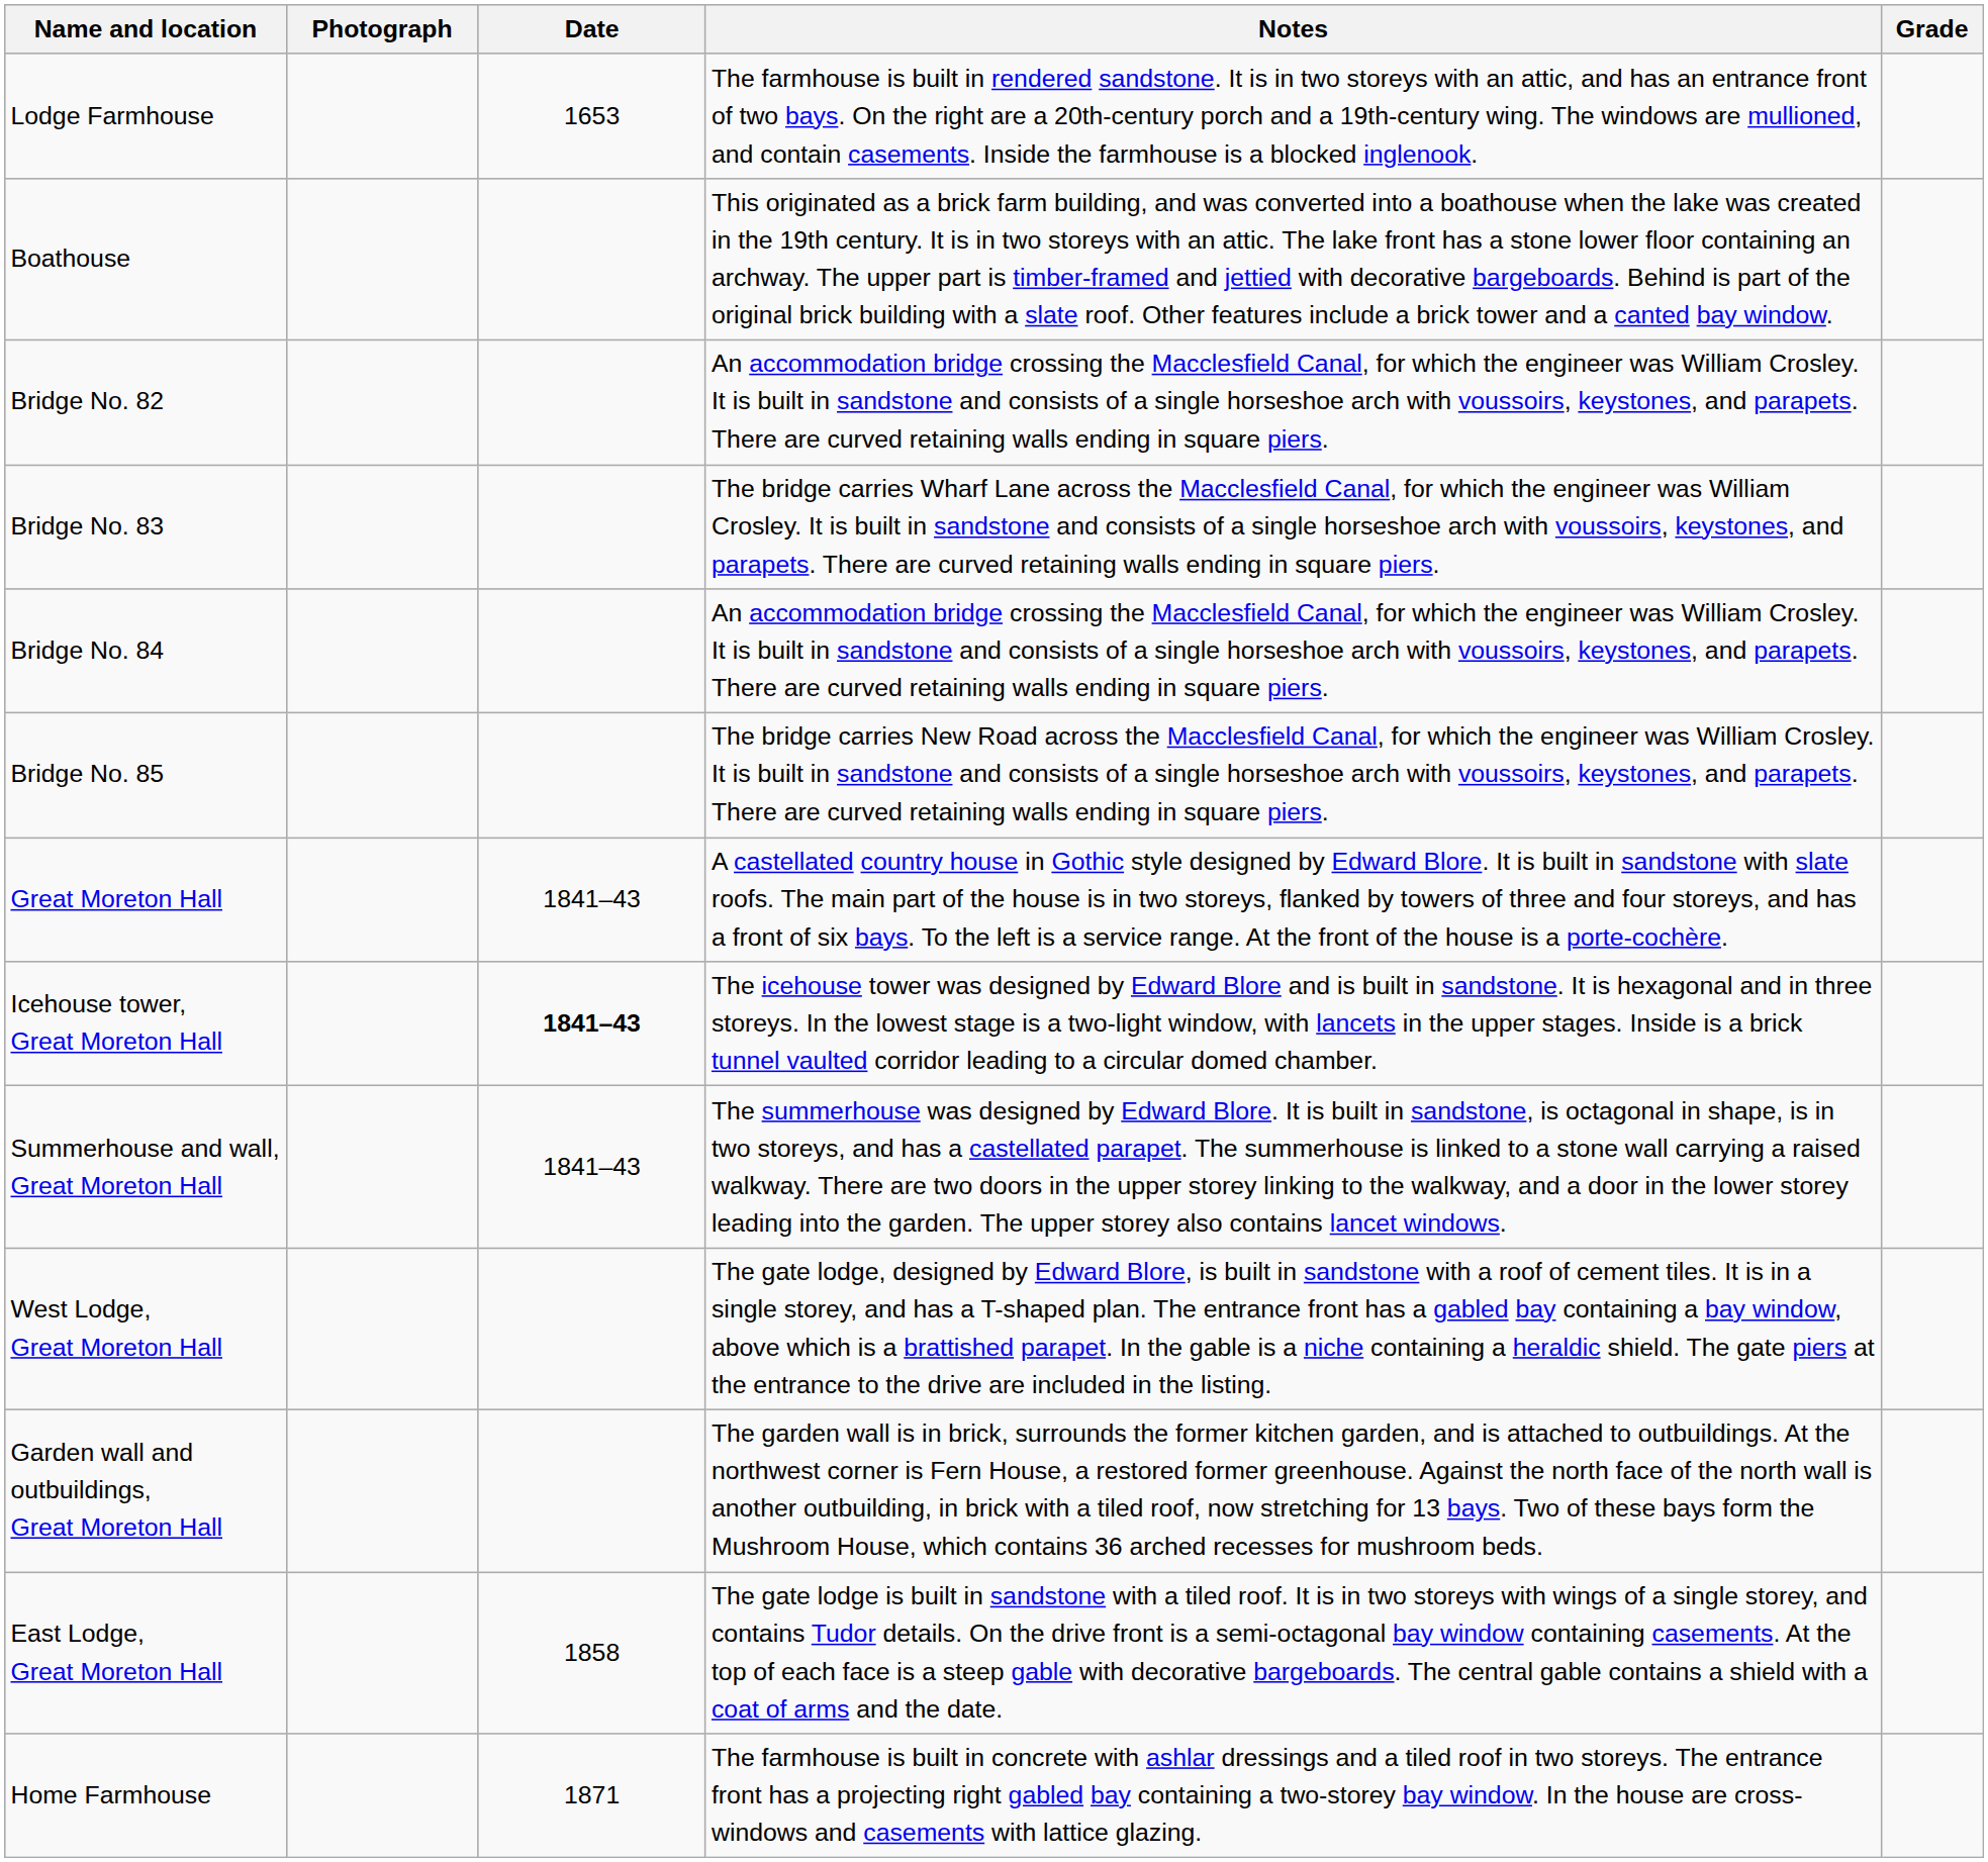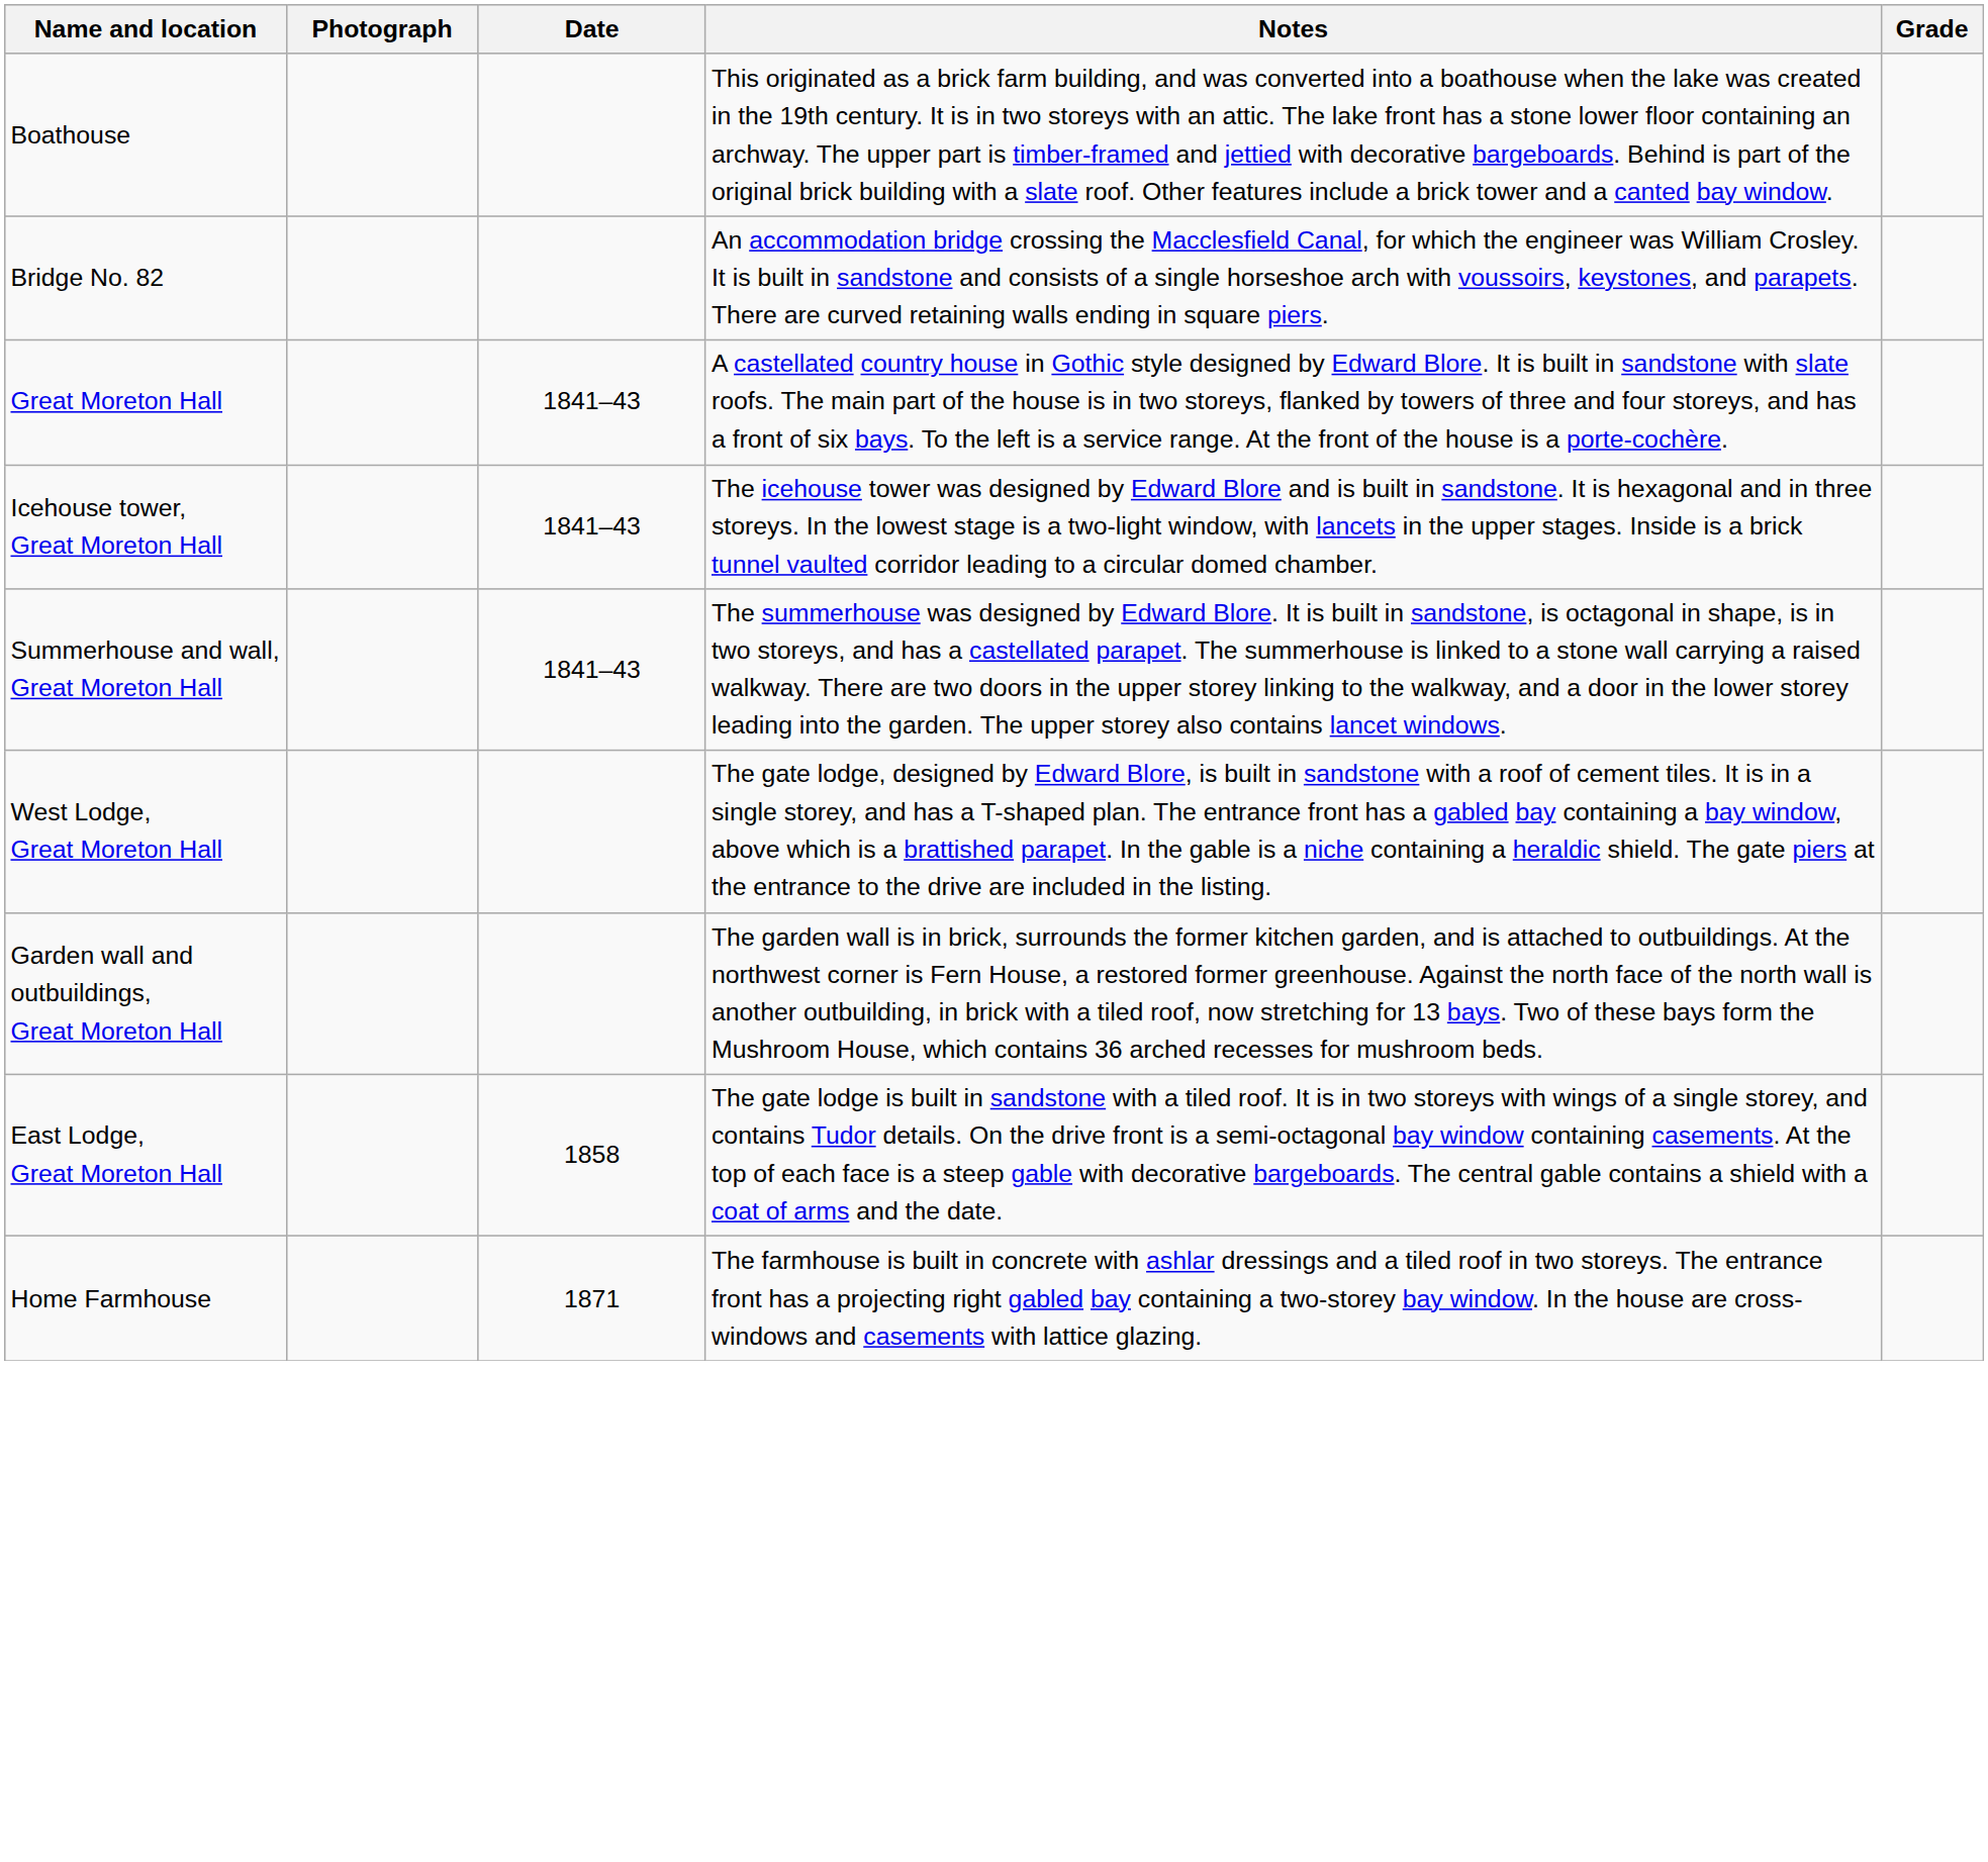- row: Lodge Farmhouse | 1653 | The farmhouse is built in rendered sandstone. It is in two storeys with an attic, and has an entrance front of two bays. On the right are a 20th-century porch and a 19th-century wing. The windows are mullioned, and contain casements. Inside the farmhouse is a blocked inglenook.
- row: Bridge No. 83 | The bridge carries Wharf Lane across the Macclesfield Canal, for which the engineer was William Crosley. It is built in sandstone and consists of a single horseshoe arch with voussoirs, keystones, and parapets. There are curved retaining walls ending in square piers.
- row: Bridge No. 84 | An accommodation bridge crossing the Macclesfield Canal, for which the engineer was William Crosley. It is built in sandstone and consists of a single horseshoe arch with voussoirs, keystones, and parapets. There are curved retaining walls ending in square piers.
- row: Bridge No. 85 | The bridge carries New Road across the Macclesfield Canal, for which the engineer was William Crosley. It is built in sandstone and consists of a single horseshoe arch with voussoirs, keystones, and parapets. There are curved retaining walls ending in square piers.
Icehouse tower, Great Moreton Hall | Date: bold -> normal
